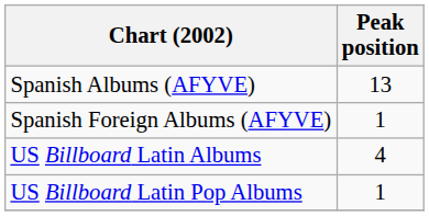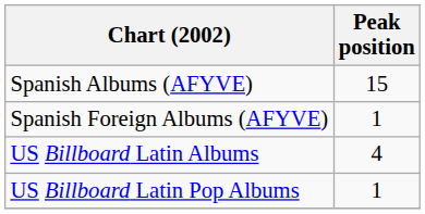Spanish Albums (AFYVE) | Peak position: 13 -> 15
